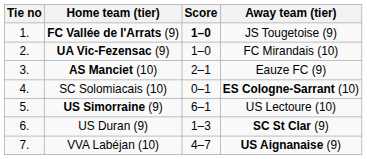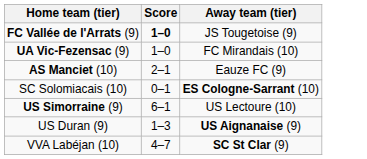- column: Tie no | 1. | 2. | 3. | 4. | 5. | 6. | 7.
US Duran (9) | Away team (tier): SC St Clar (9) -> US Aignanaise (9)
VVA Labéjan (10) | Away team (tier): US Aignanaise (9) -> SC St Clar (9)
